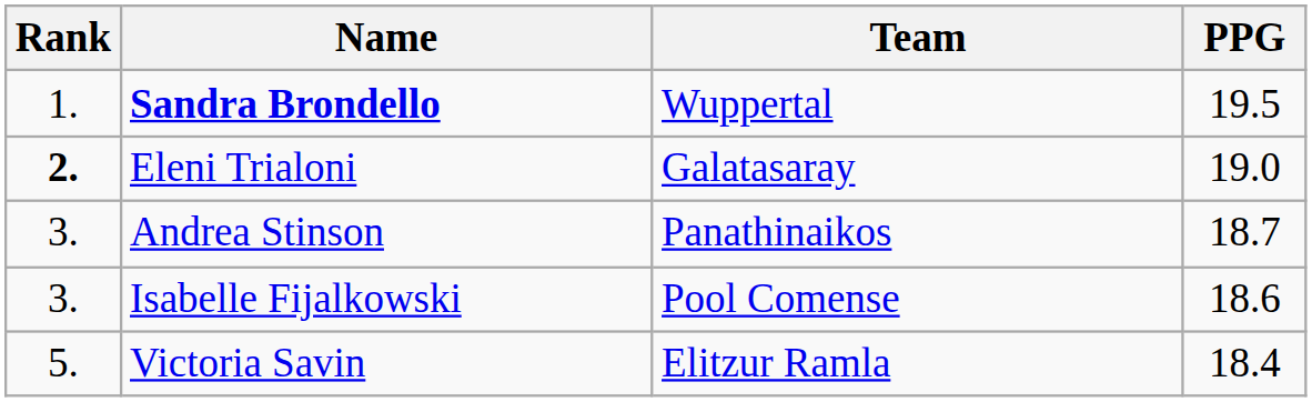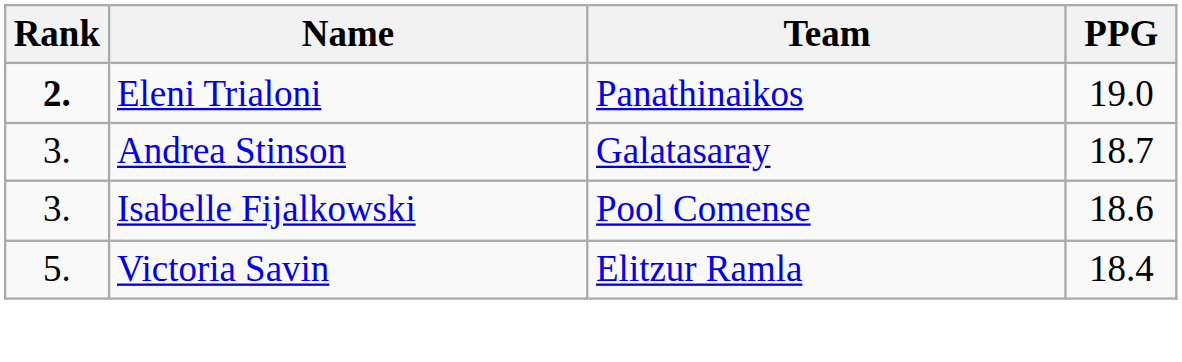- row: 1. | Sandra Brondello | Wuppertal | 19.5
Eleni Trialoni | Team: Galatasaray -> Panathinaikos
Andrea Stinson | Team: Panathinaikos -> Galatasaray
